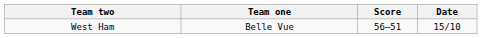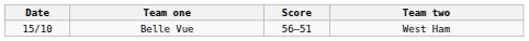columns swapped: Date <-> Team two
